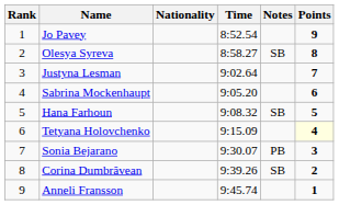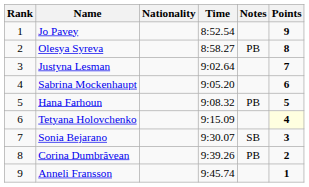Olesya Syreva | Notes: SB -> PB
Hana Farhoun | Notes: SB -> PB
Sonia Bejarano | Notes: PB -> SB
Corina Dumbrăvean | Notes: SB -> PB
